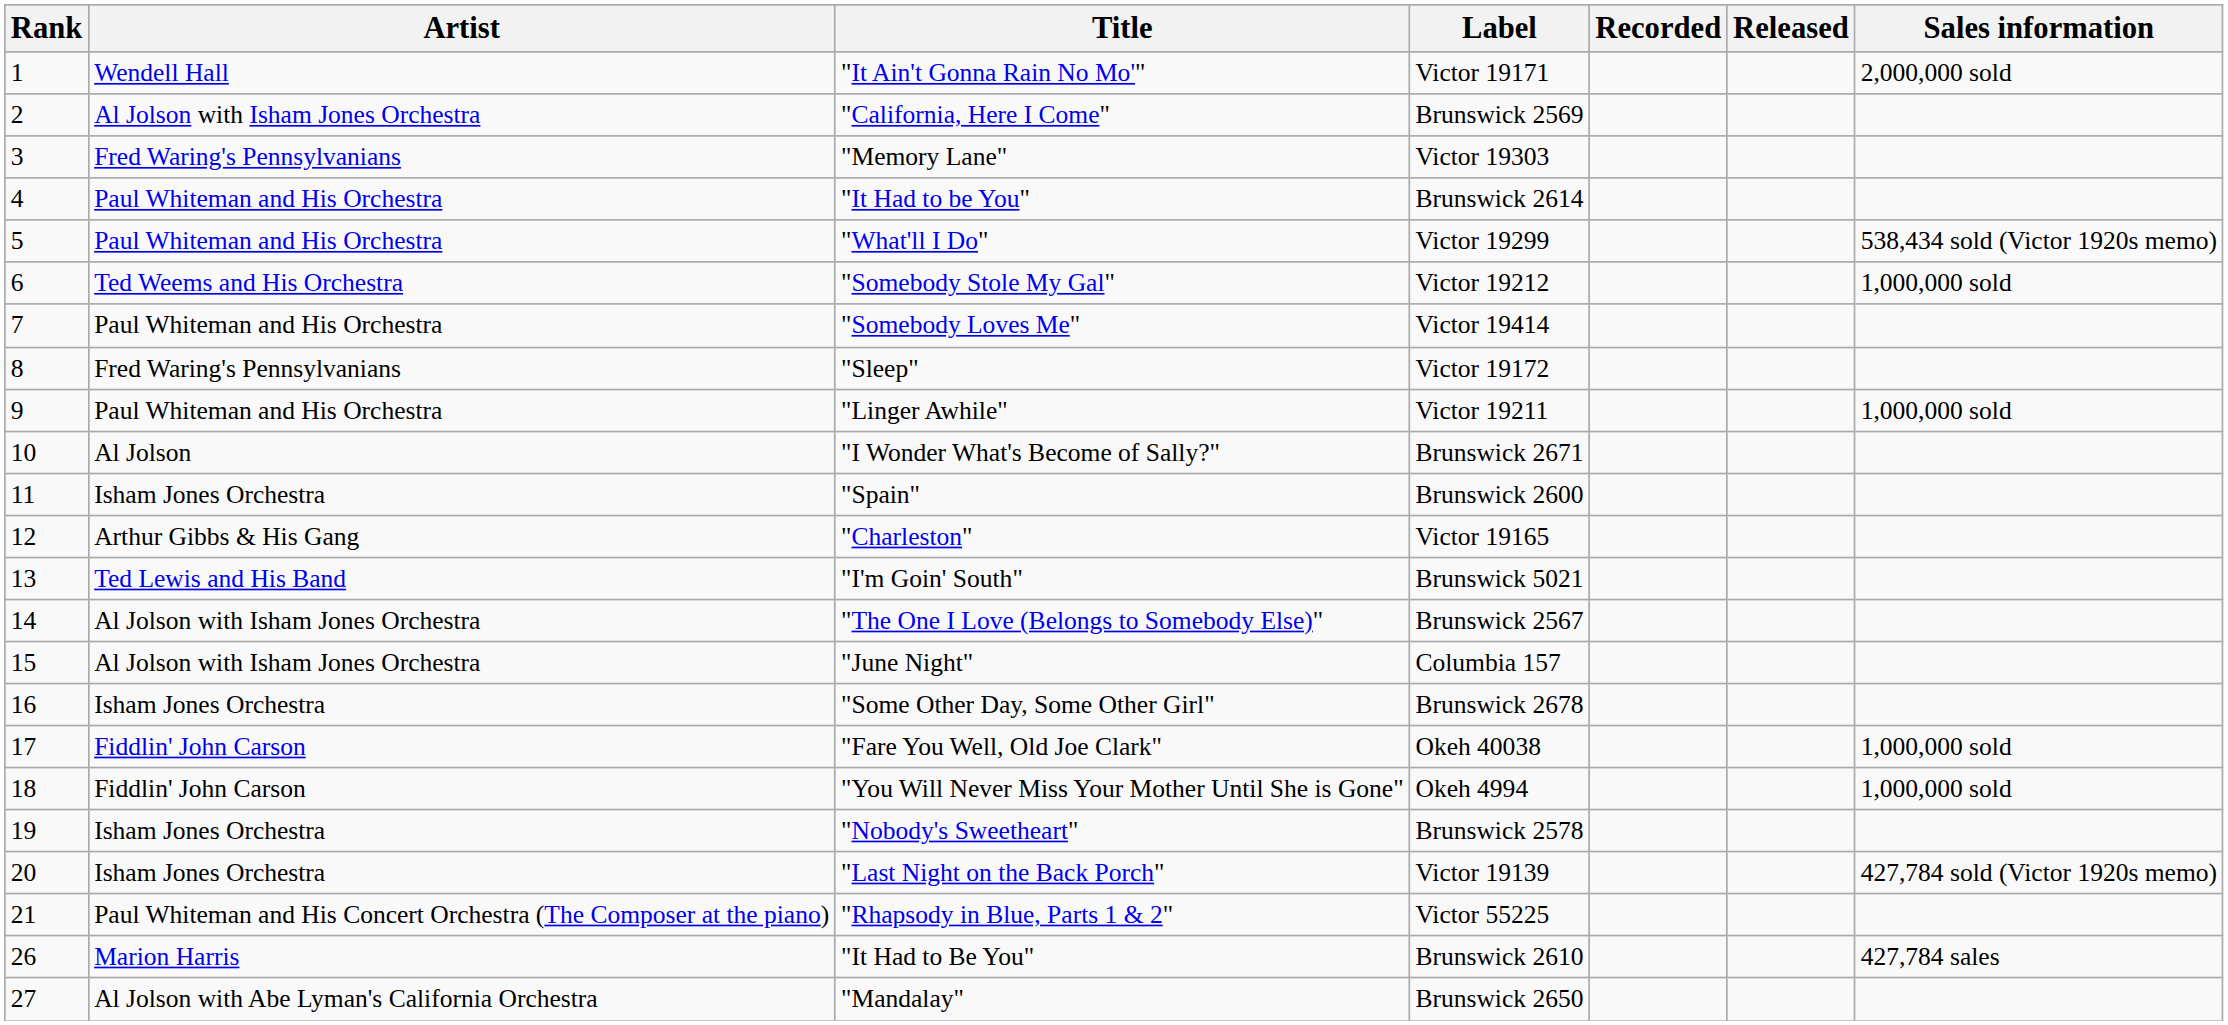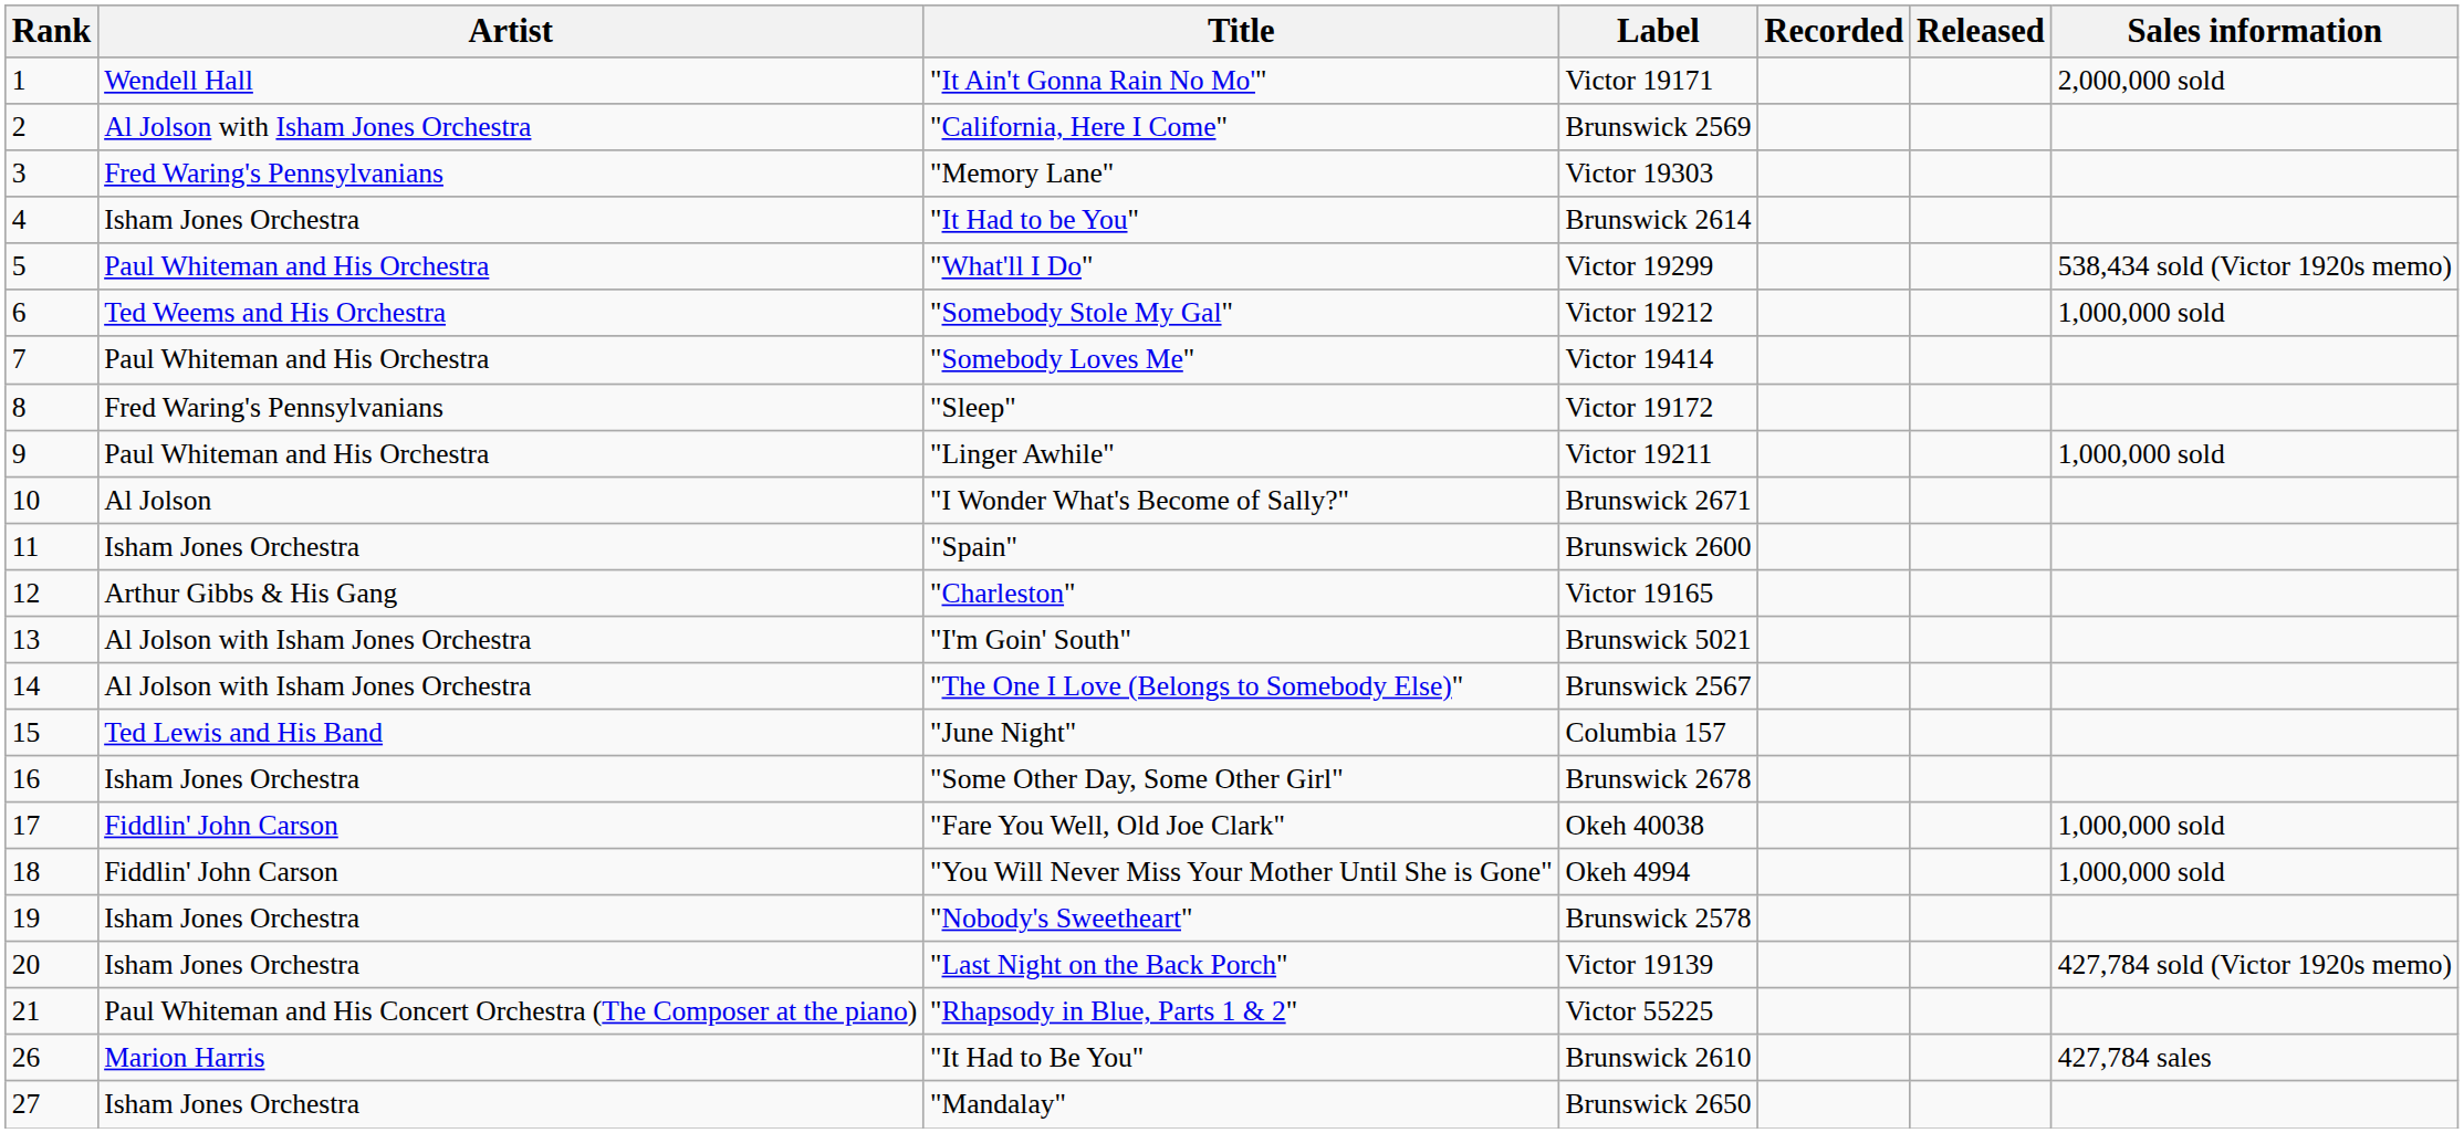"It Had to be You" | Artist: Paul Whiteman and His Orchestra -> Isham Jones Orchestra
"I'm Goin' South" | Artist: Ted Lewis and His Band -> Al Jolson with Isham Jones Orchestra
"June Night" | Artist: Al Jolson with Isham Jones Orchestra -> Ted Lewis and His Band
"Mandalay" | Artist: Al Jolson with Abe Lyman's California Orchestra -> Isham Jones Orchestra
